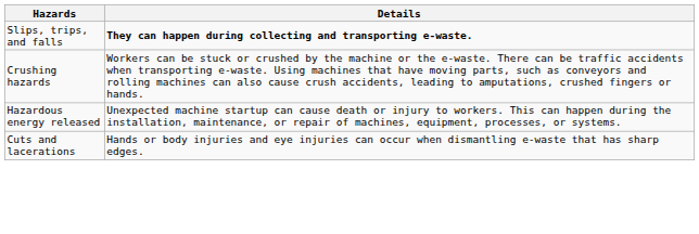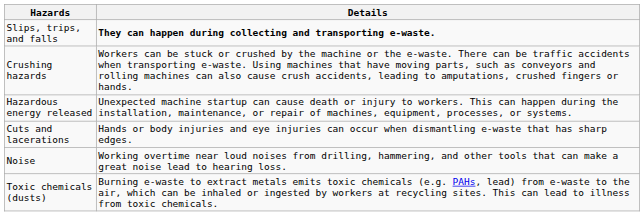+ row: Noise | Working overtime near loud noises from drilling, hammering, and other tools that can make a great noise lead to hearing loss.
+ row: Toxic chemicals (dusts) | Burning e-waste to extract metals emits toxic chemicals (e.g. PAHs, lead) from e-waste to the air, which can be inhaled or ingested by workers at recycling sites. This can lead to illness from toxic chemicals.
